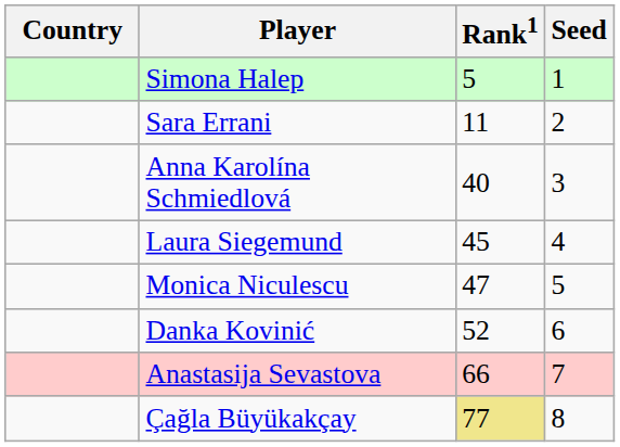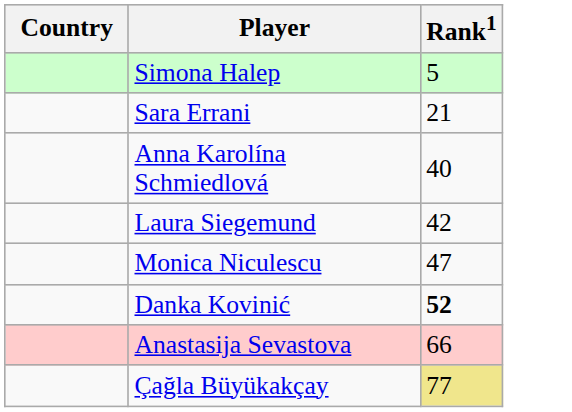- column: Seed | 1 | 2 | 3 | 4 | 5 | 6 | 7 | 8
Sara Errani | Rank1: 11 -> 21
Laura Siegemund | Rank1: 45 -> 42
Danka Kovinić | Rank1: normal -> bold
